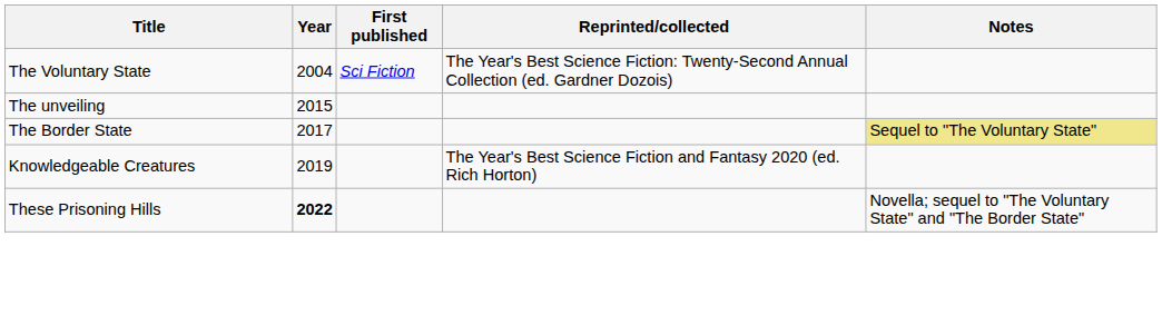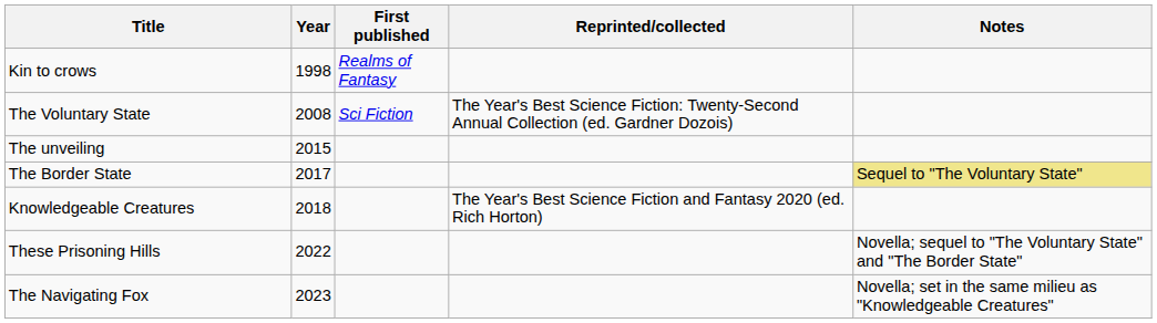+ row: Kin to crows | 1998 | Realms of Fantasy
The Voluntary State | Year: 2004 -> 2008
Knowledgeable Creatures | Year: 2019 -> 2018
These Prisoning Hills | Year: bold -> normal
+ row: The Navigating Fox | 2023 | Novella; set in the same milieu as "Knowledgeable Creatures"
